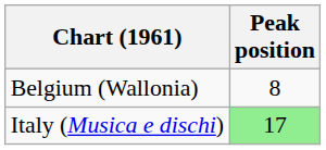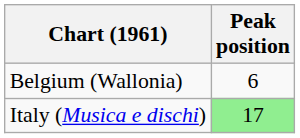Belgium (Wallonia) | Peak position: 8 -> 6
